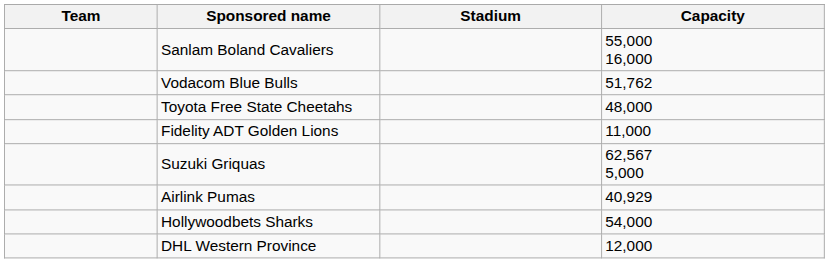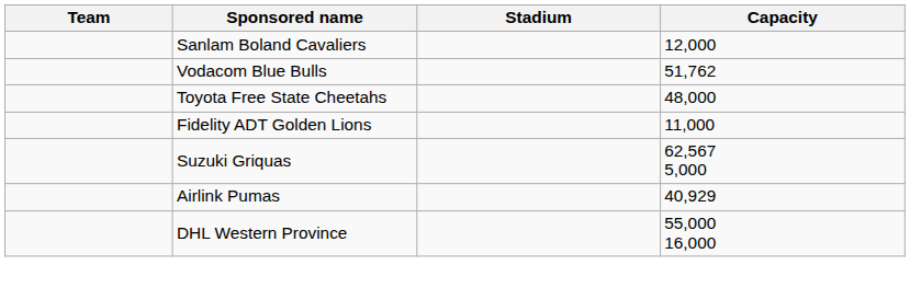Sanlam Boland Cavaliers | Capacity: 55,000 16,000 -> 12,000
- row: Hollywoodbets Sharks | 54,000
DHL Western Province | Capacity: 12,000 -> 55,000 16,000
